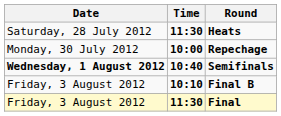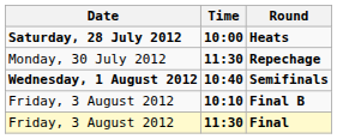Heats | Date: normal -> bold
Heats | Time: 11:30 -> 10:00
Repechage | Time: 10:00 -> 11:30
